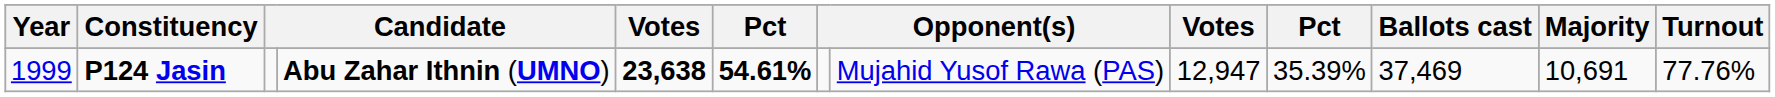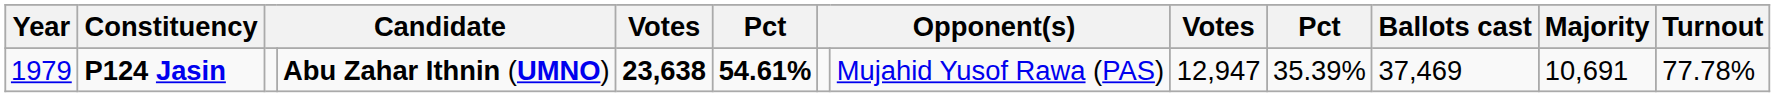P124 Jasin | Year: 1999 -> 1979
P124 Jasin | Turnout: 77.76% -> 77.78%
